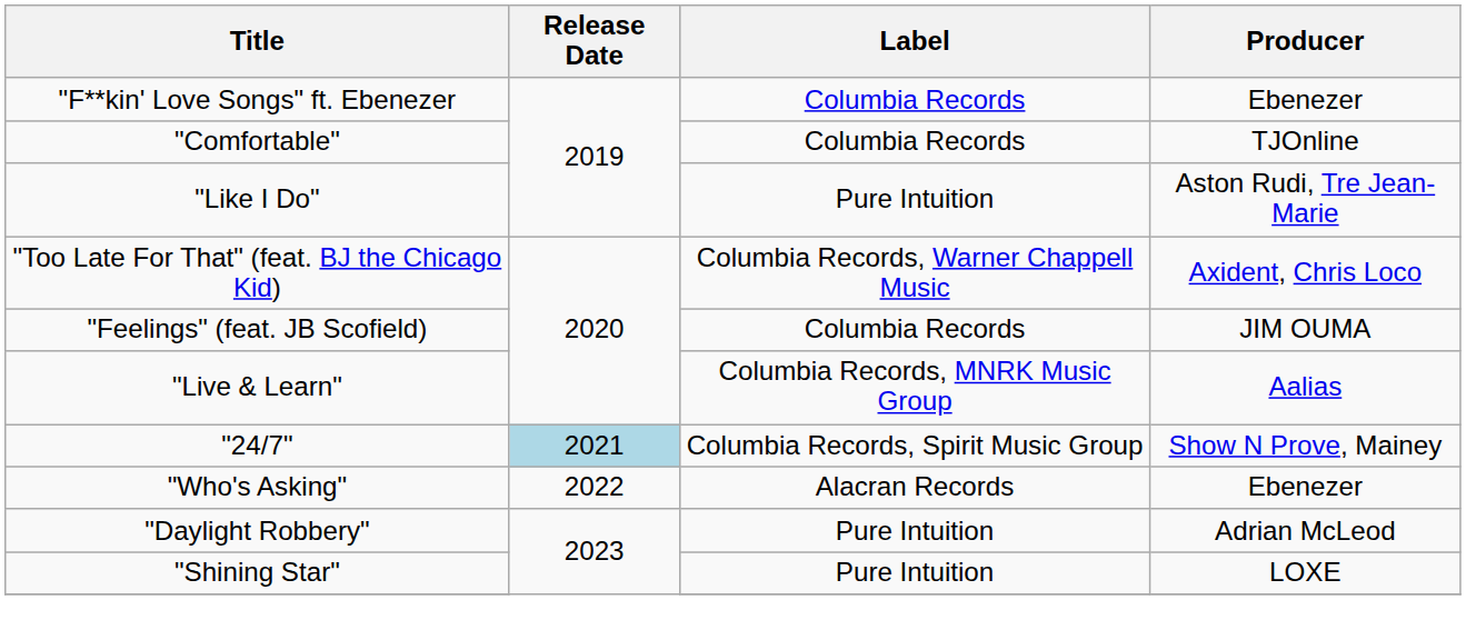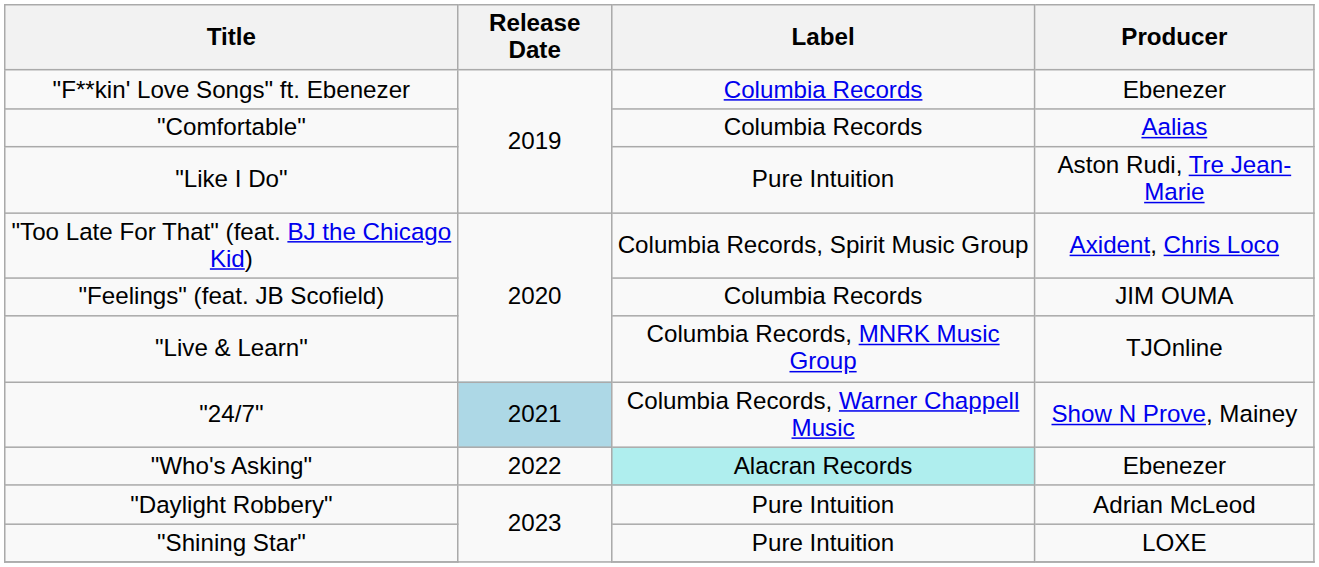"Comfortable" | Producer: TJOnline -> Aalias
"Too Late For That" (feat. BJ the Chicago Kid) | Label: Columbia Records, Warner Chappell Music -> Columbia Records, Spirit Music Group
"Live & Learn" | Producer: Aalias -> TJOnline
"24/7" | Label: Columbia Records, Spirit Music Group -> Columbia Records, Warner Chappell Music
"Who's Asking" | Label: no background -> paleturquoise background
